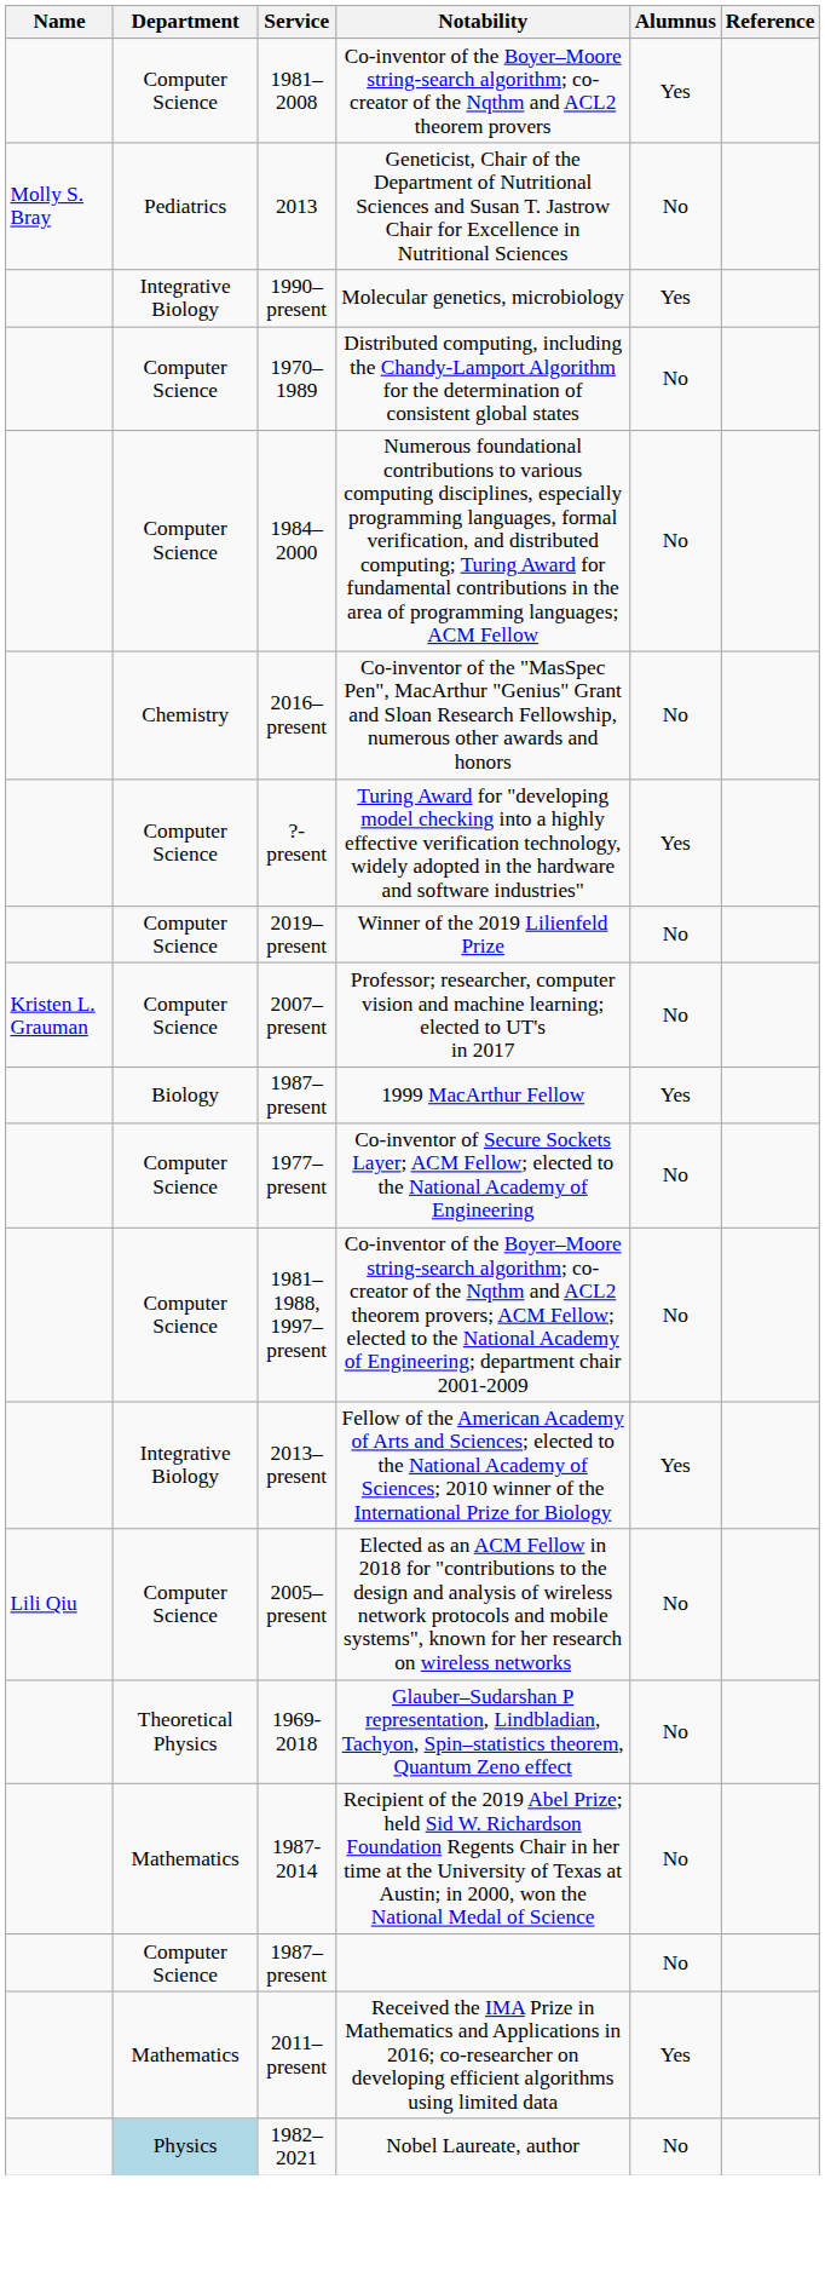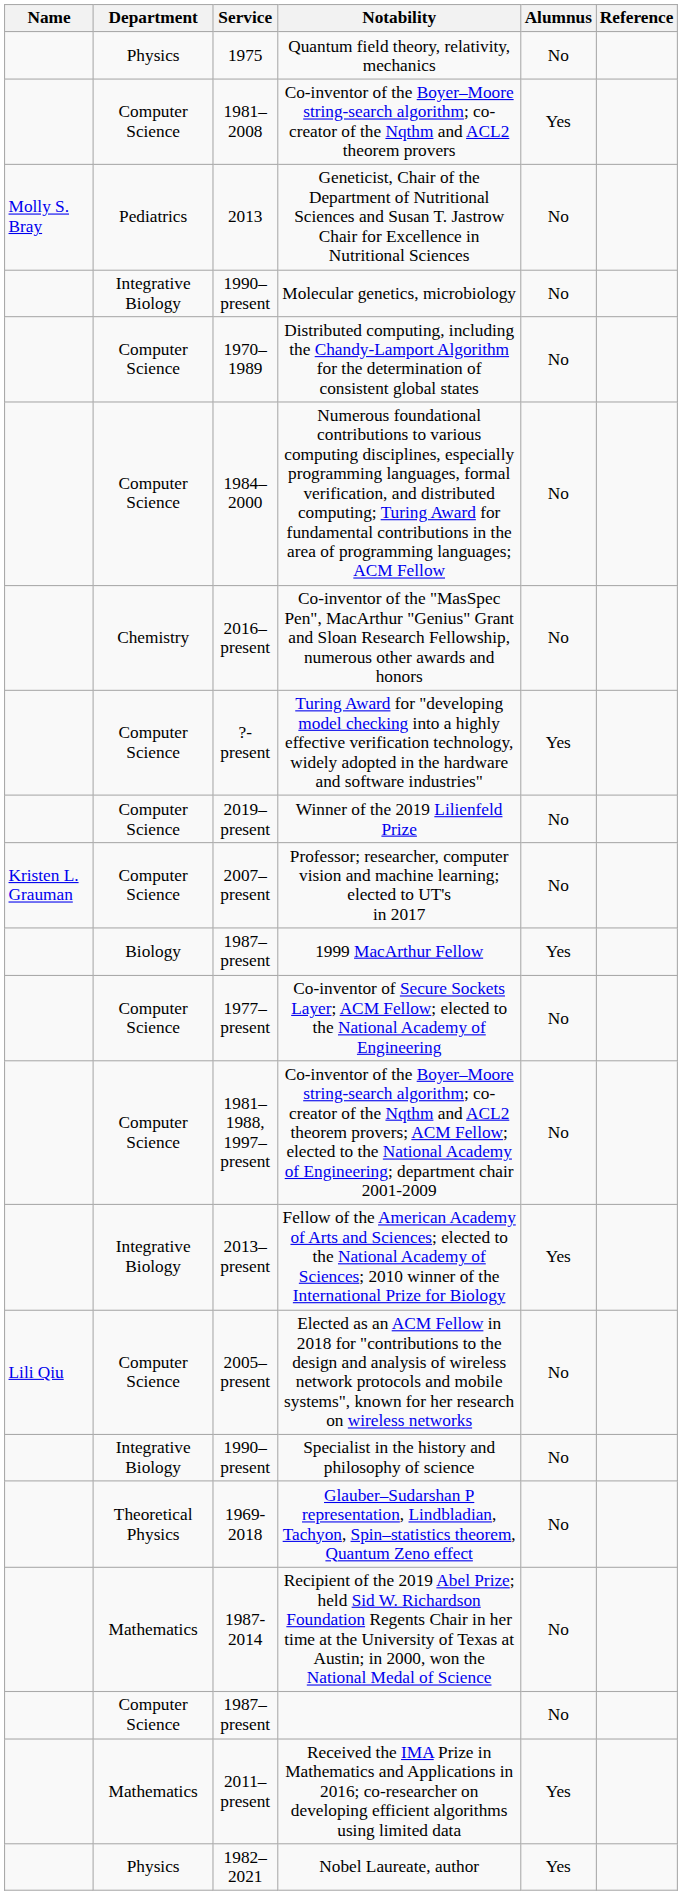+ row: Physics | 1975 | Quantum field theory, relativity, mechanics | No
Molecular genetics, microbiology | Alumnus: Yes -> No
+ row: Integrative Biology | 1990–present | Specialist in the history and philosophy of science | No
Nobel Laureate, author | Department: lightblue background -> no background
Nobel Laureate, author | Alumnus: No -> Yes
